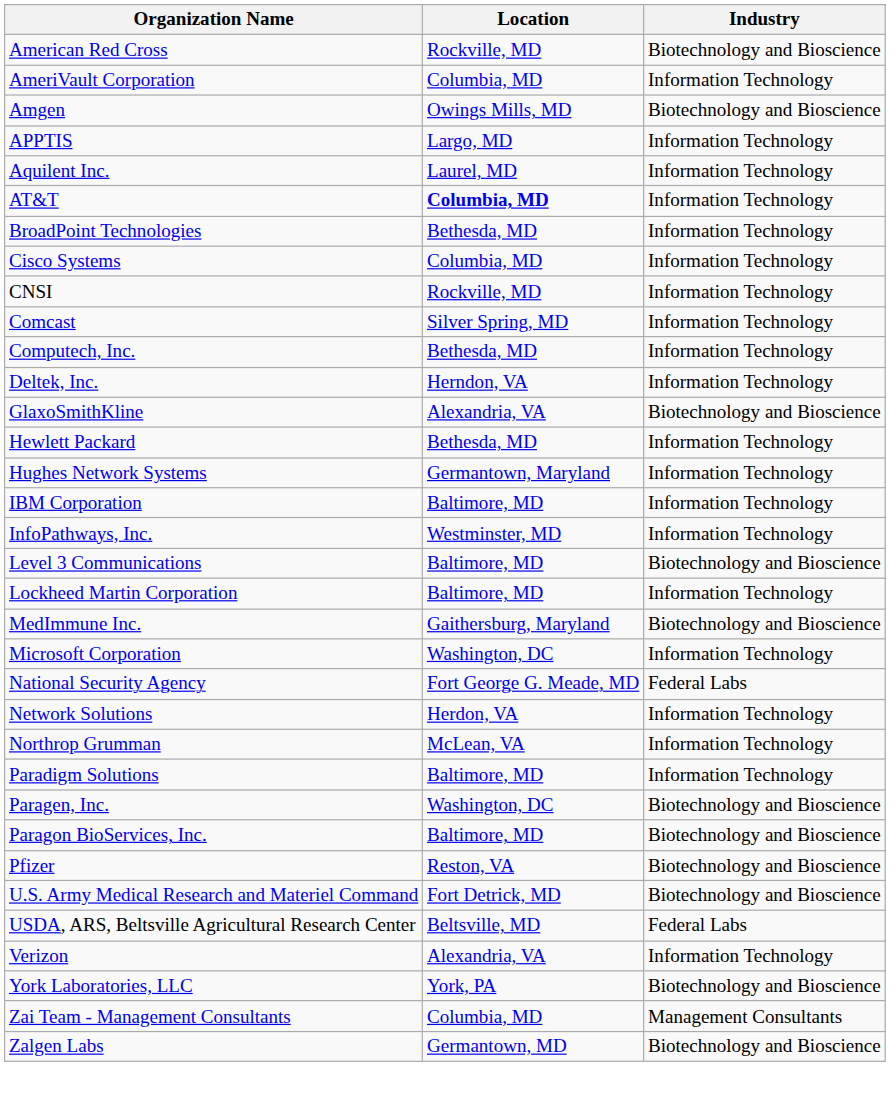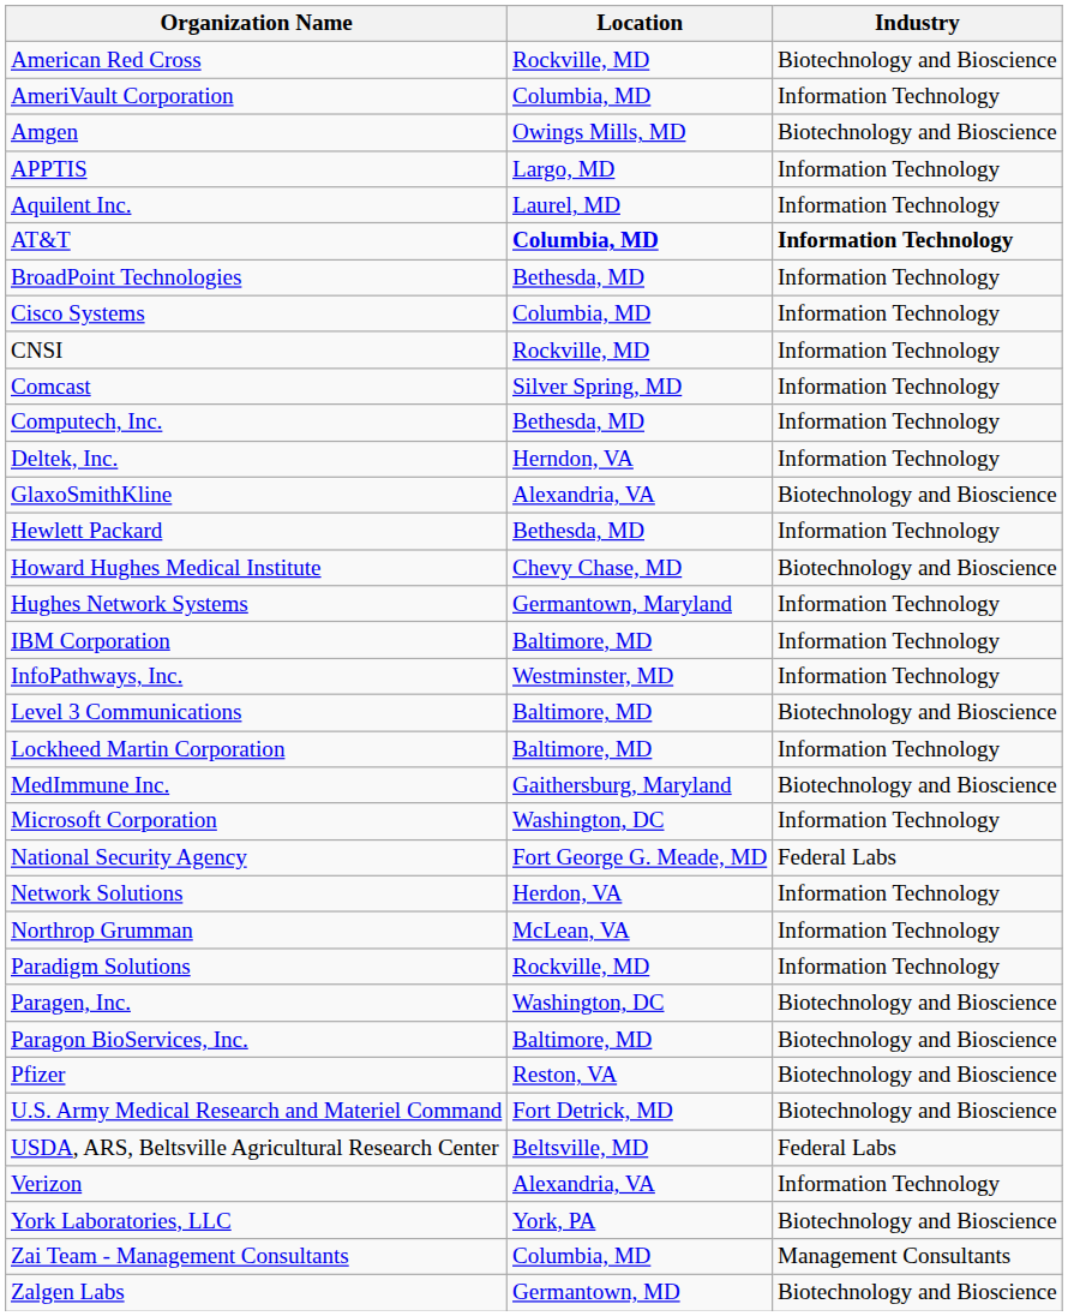AT&T | Industry: normal -> bold
+ row: Howard Hughes Medical Institute | Chevy Chase, MD | Biotechnology and Bioscience
Paradigm Solutions | Location: Baltimore, MD -> Rockville, MD
